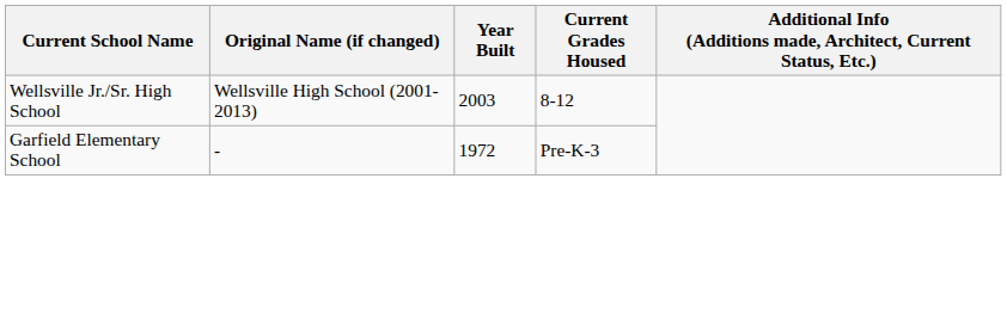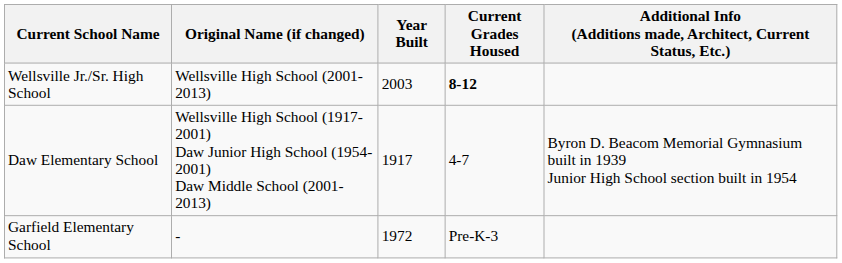Wellsville Jr./Sr. High School | Current Grades Housed: normal -> bold
+ row: Daw Elementary School | Wellsville High School (1917-2001) Daw Junior High School (1954-2001) Daw Middle School (2001-2013) | 1917 | 4-7 | Byron D. Beacom Memorial Gymnasium built in 1939 Junior High School section built in 1954
